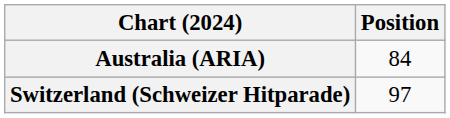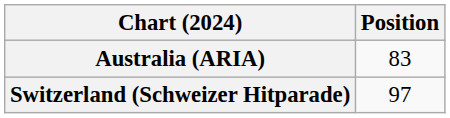Australia (ARIA) | Position: 84 -> 83
